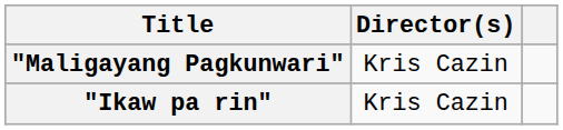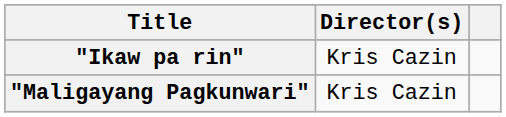rows swapped: "Maligayang Pagkunwari" <-> "Ikaw pa rin"
